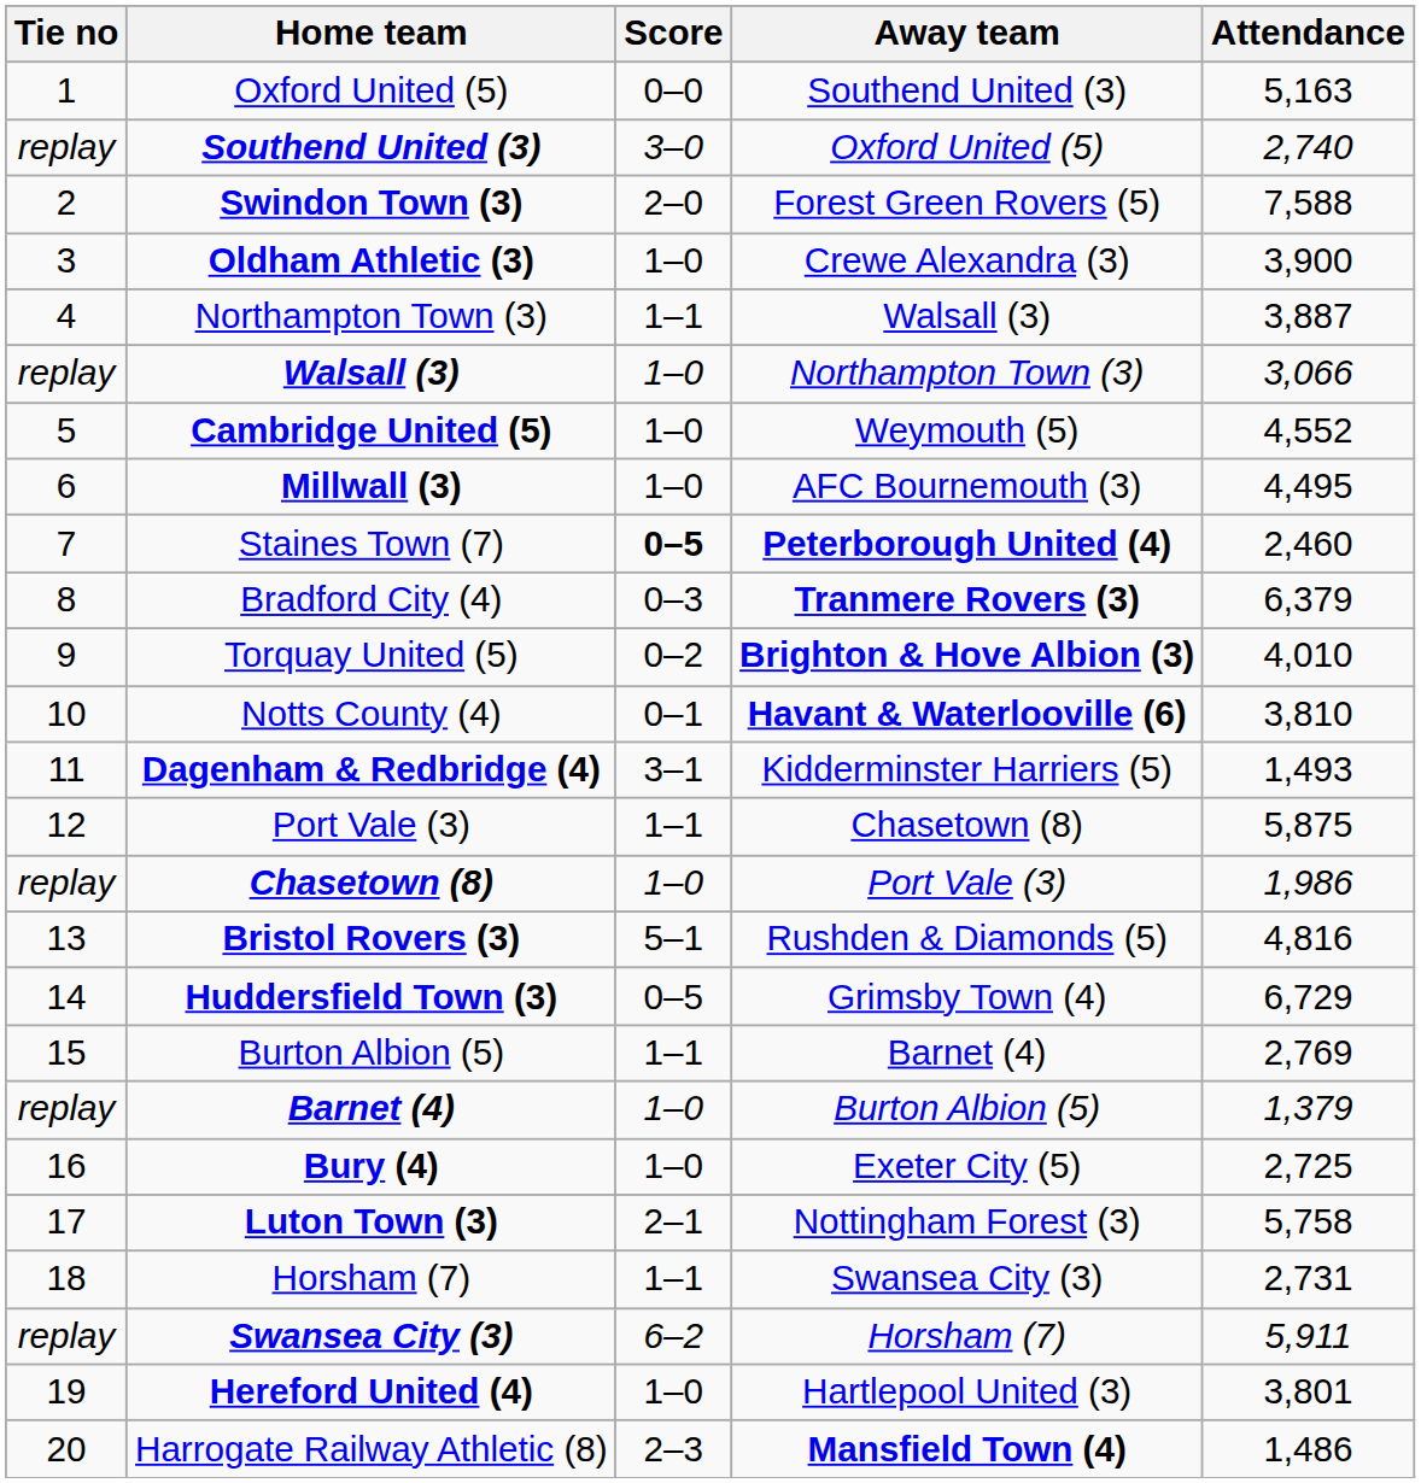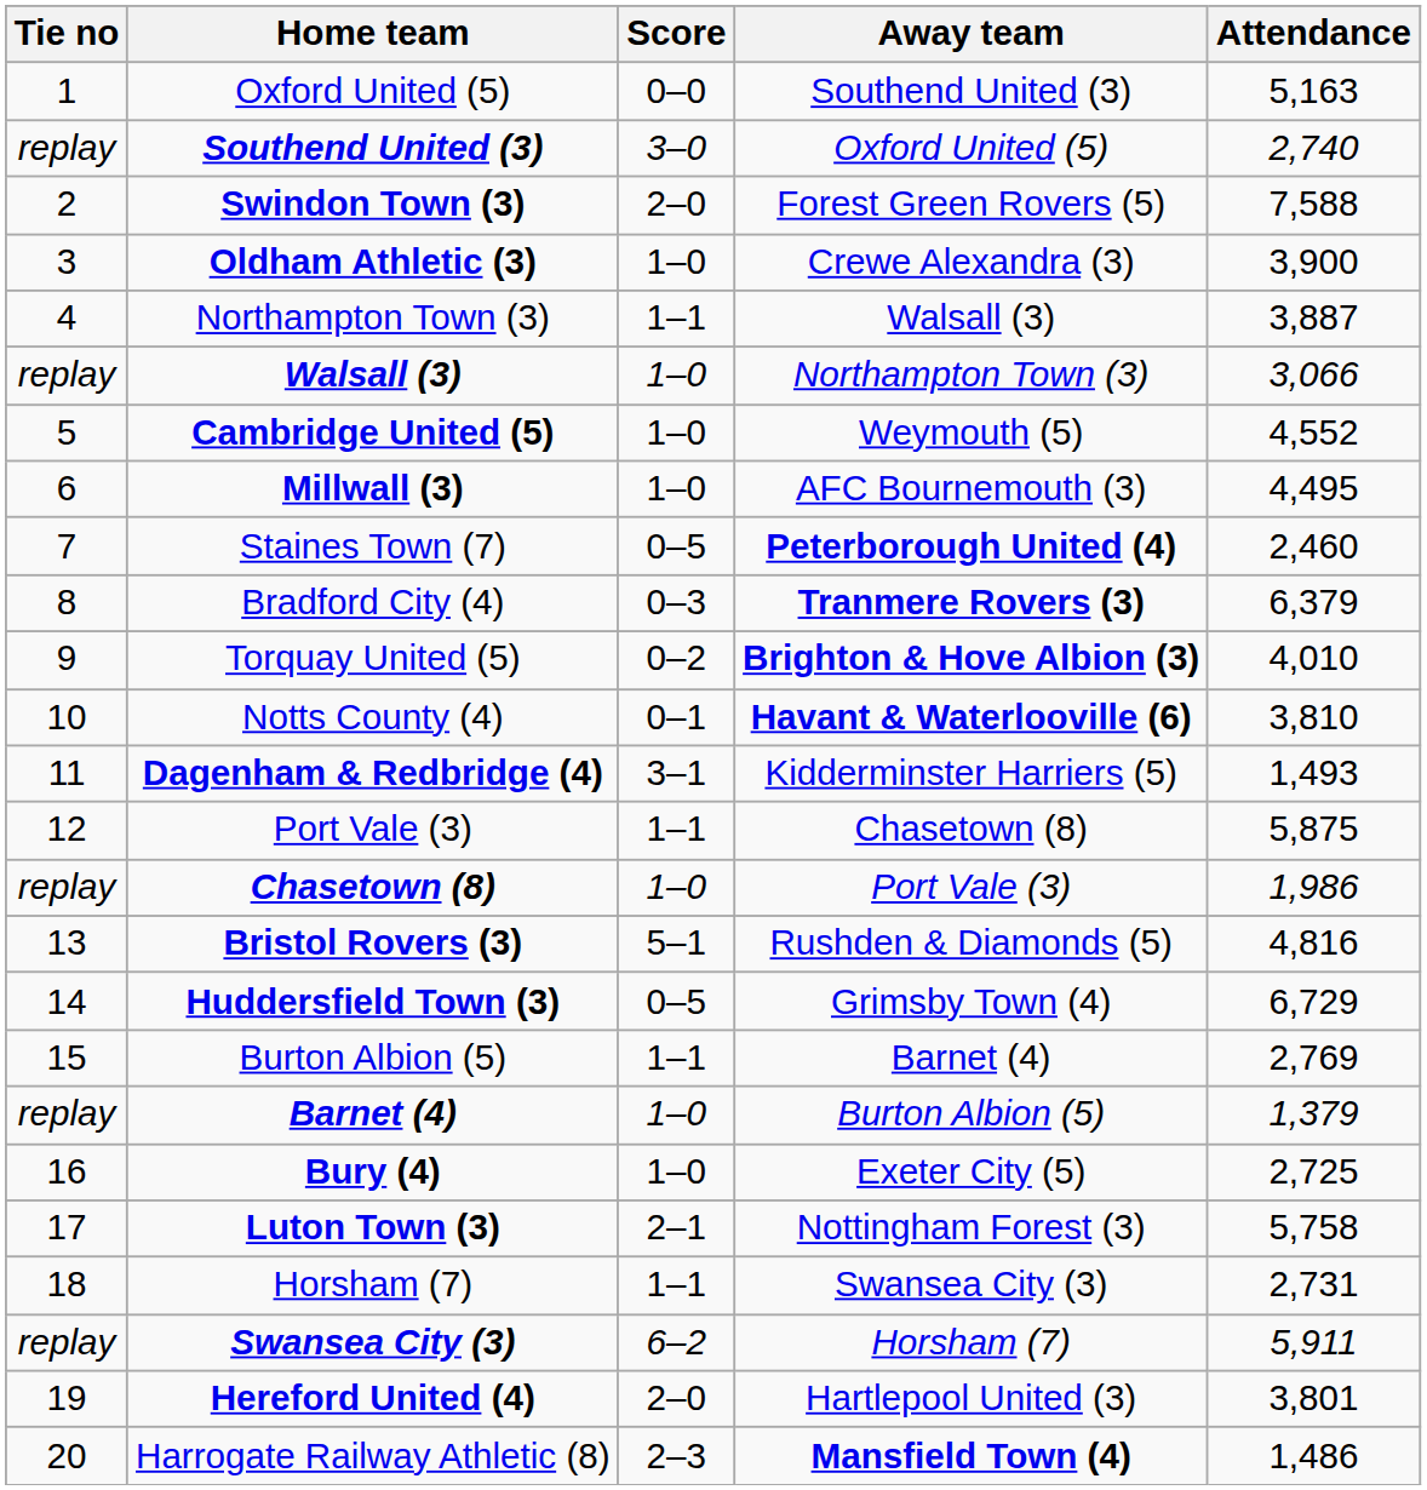Staines Town (7) | Score: bold -> normal
Hereford United (4) | Score: 1–0 -> 2–0
